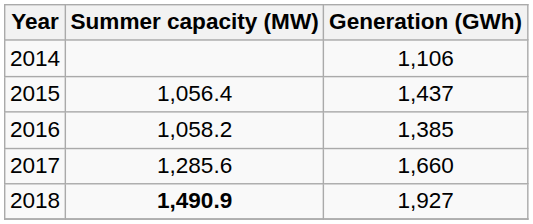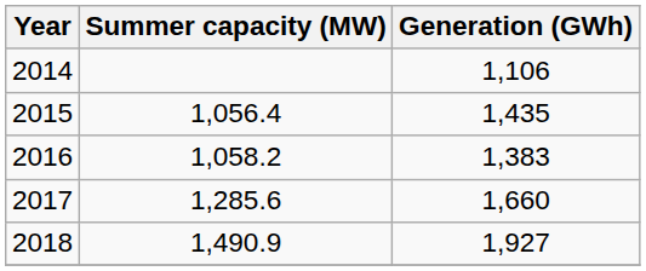2015 | Generation (GWh): 1,437 -> 1,435
2016 | Generation (GWh): 1,385 -> 1,383
2018 | Summer capacity (MW): bold -> normal
